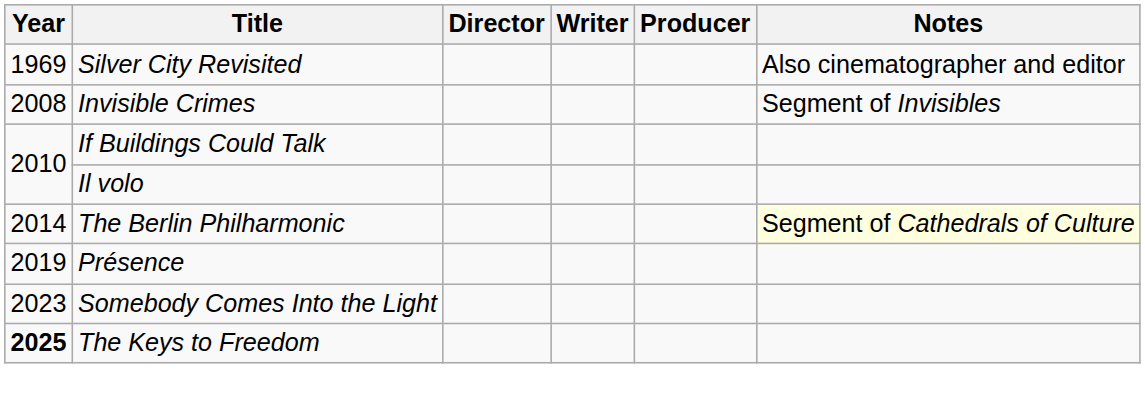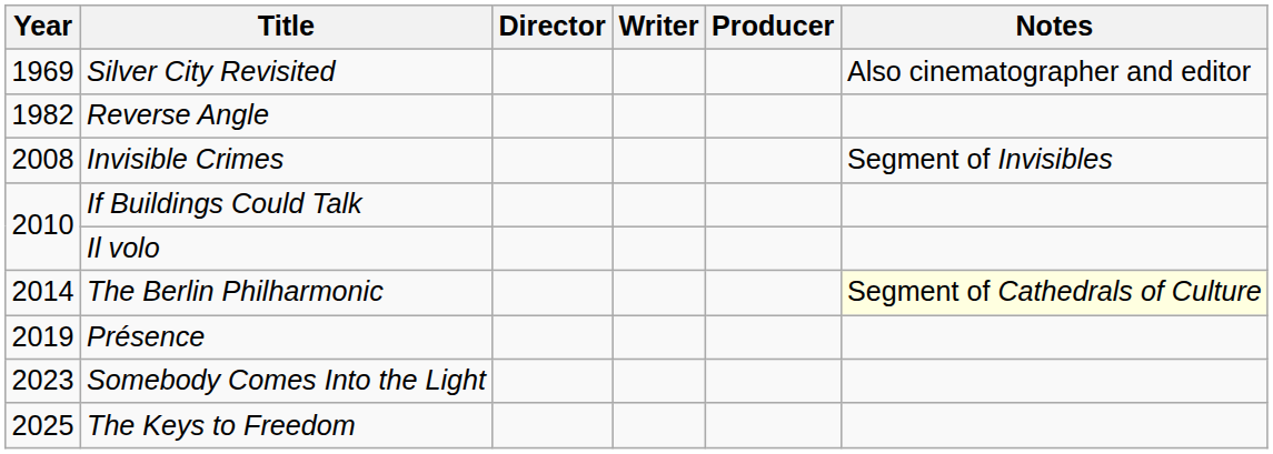+ row: 1982 | Reverse Angle
The Keys to Freedom | Year: bold -> normal
